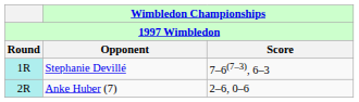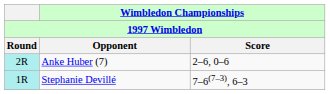rows swapped: Stephanie Devillé <-> Anke Huber (7)
